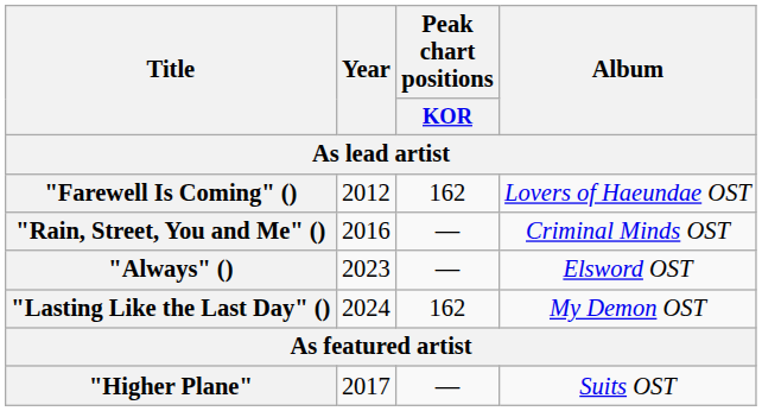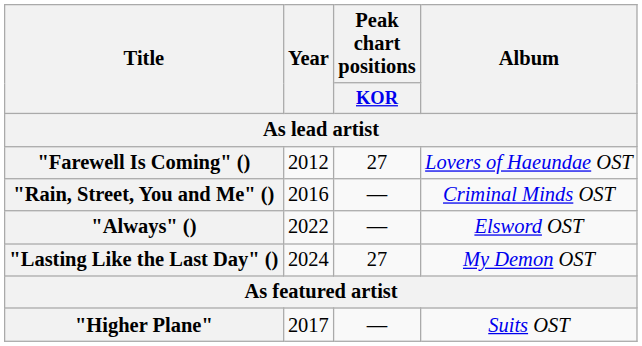"Farewell Is Coming" () | Peak chart positions / KOR: 162 -> 27
"Always" () | Year: 2023 -> 2022
"Lasting Like the Last Day" () | Peak chart positions / KOR: 162 -> 27
